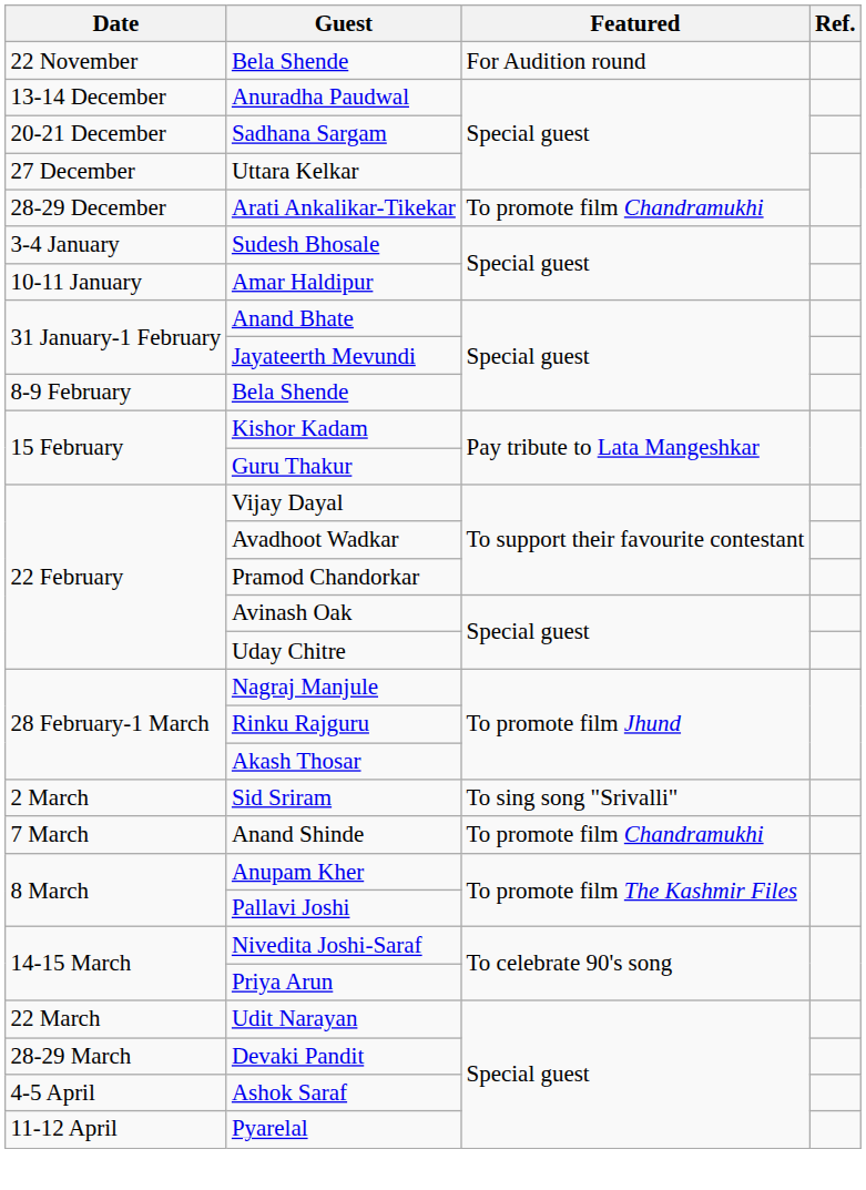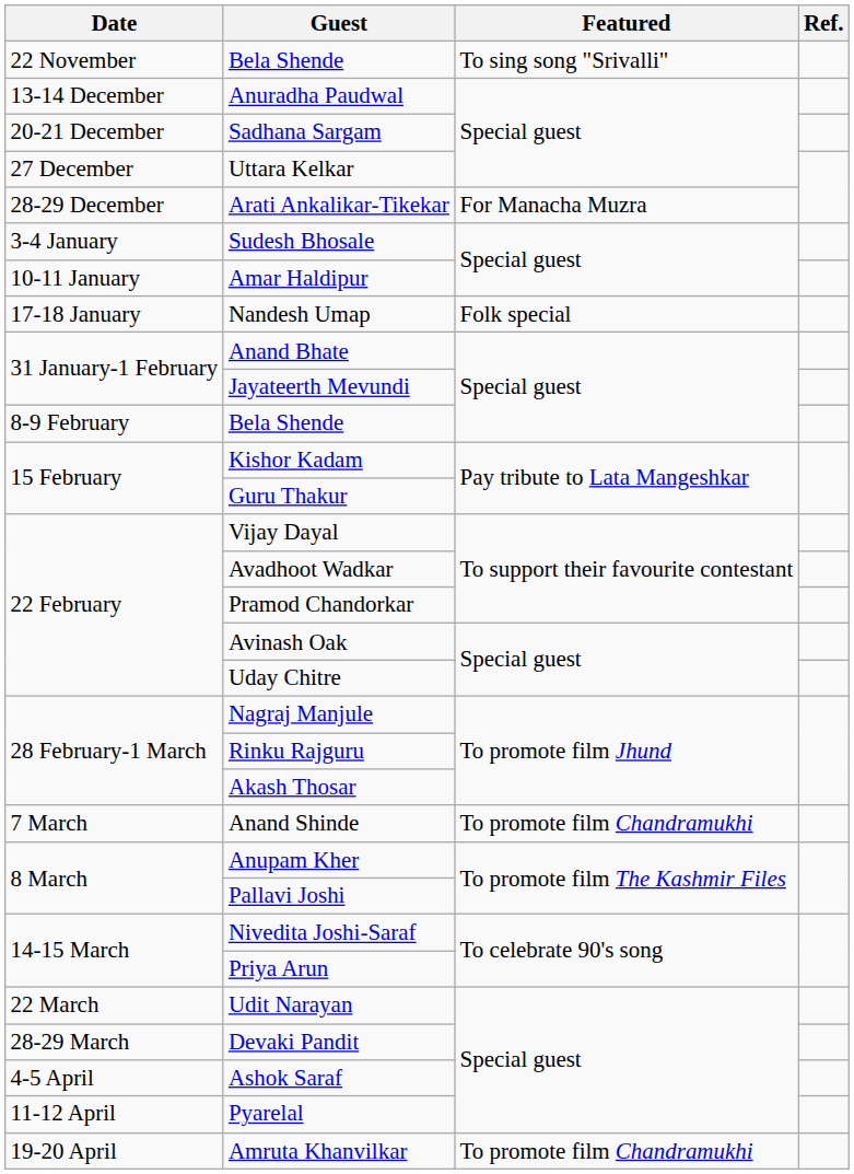22 November / Bela Shende | Featured: For Audition round -> To sing song "Srivalli"
Arati Ankalikar-Tikekar | Featured: To promote film Chandramukhi -> For Manacha Muzra
+ row: 17-18 January | Nandesh Umap | Folk special
- row: 2 March | Sid Sriram | To sing song "Srivalli"
+ row: 19-20 April | Amruta Khanvilkar | To promote film Chandramukhi
